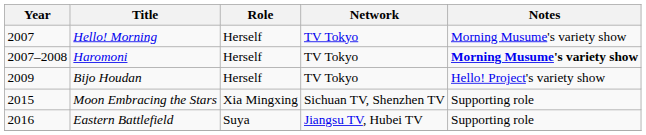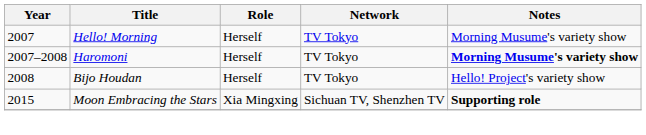Bijo Houdan | Year: 2009 -> 2008
Moon Embracing the Stars | Notes: normal -> bold
- row: 2016 | Eastern Battlefield | Suya | Jiangsu TV, Hubei TV | Supporting role
